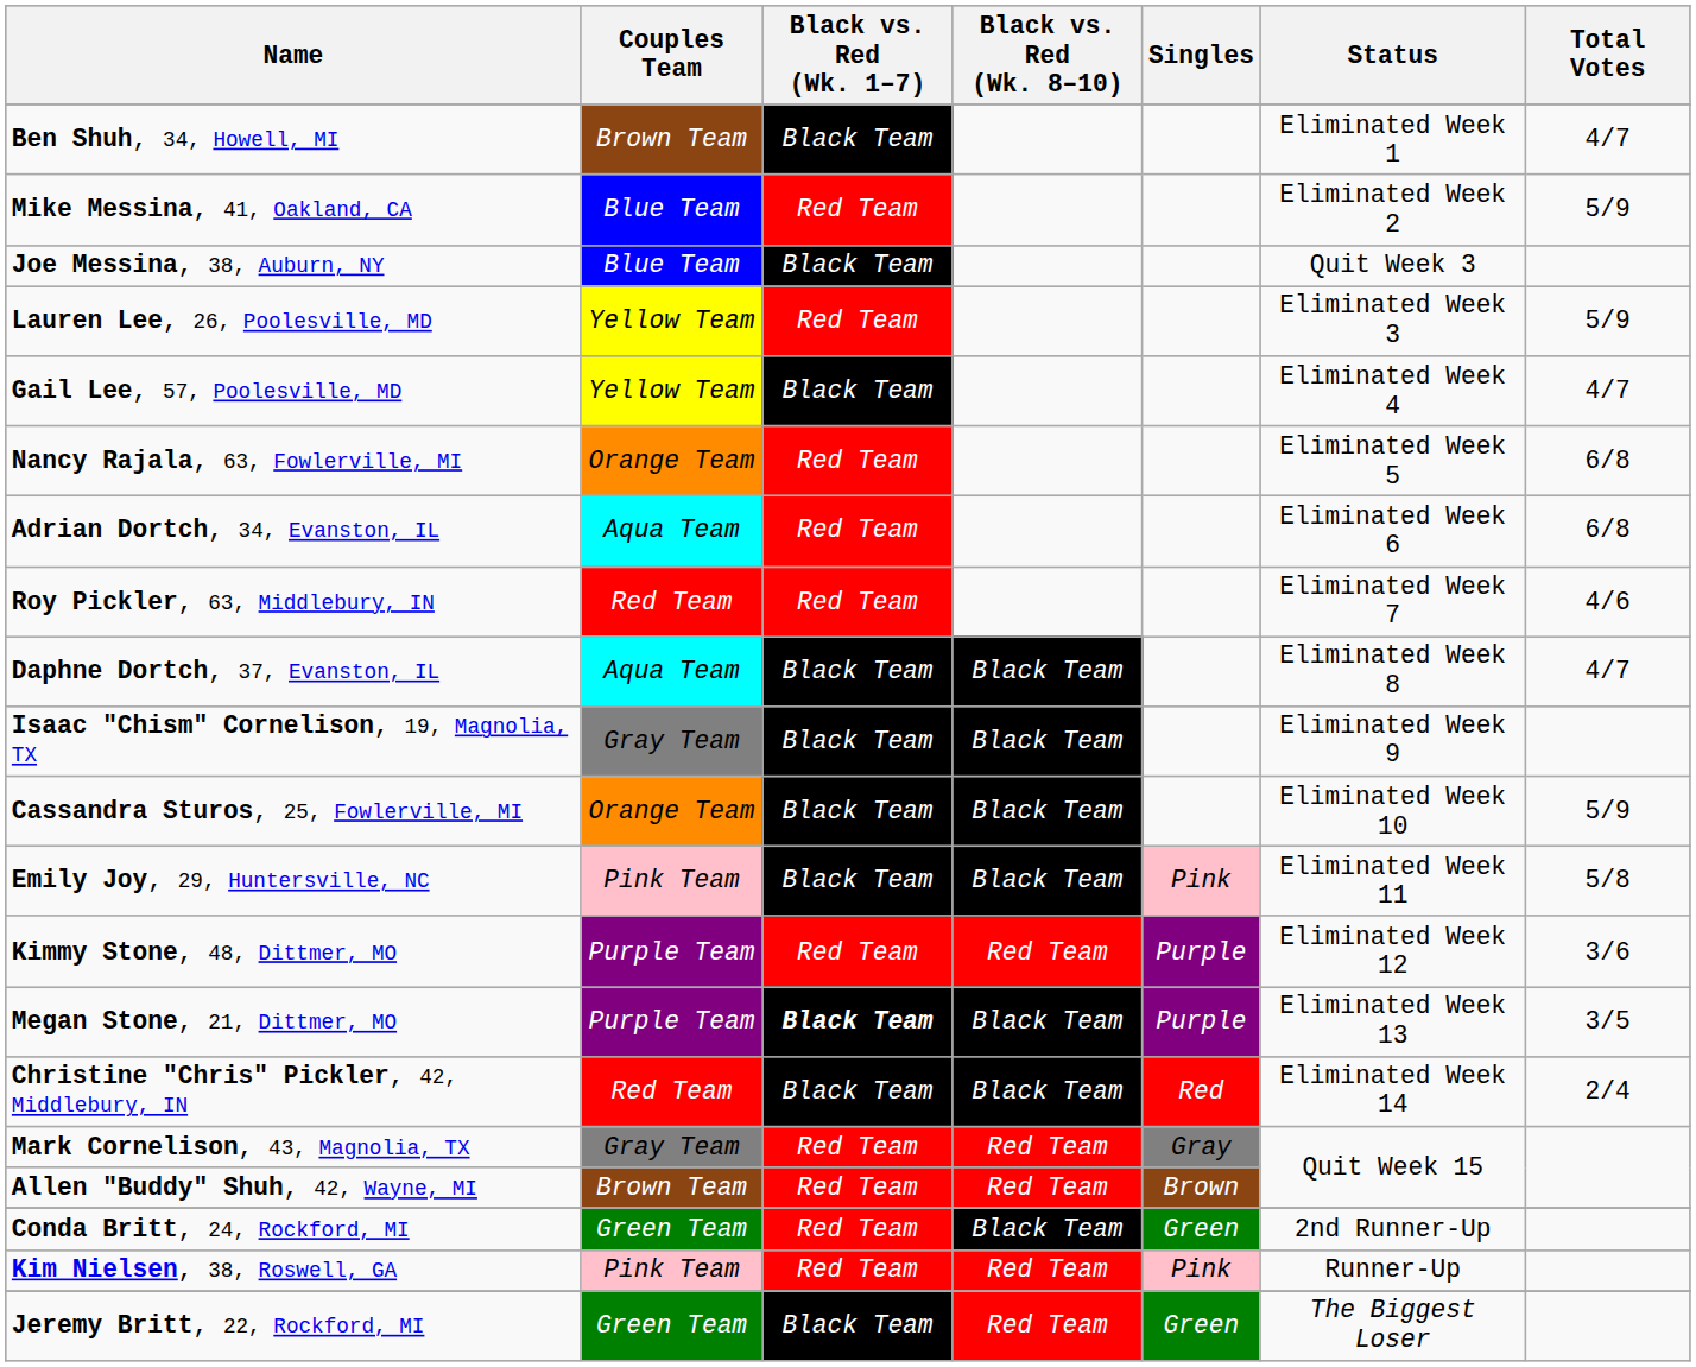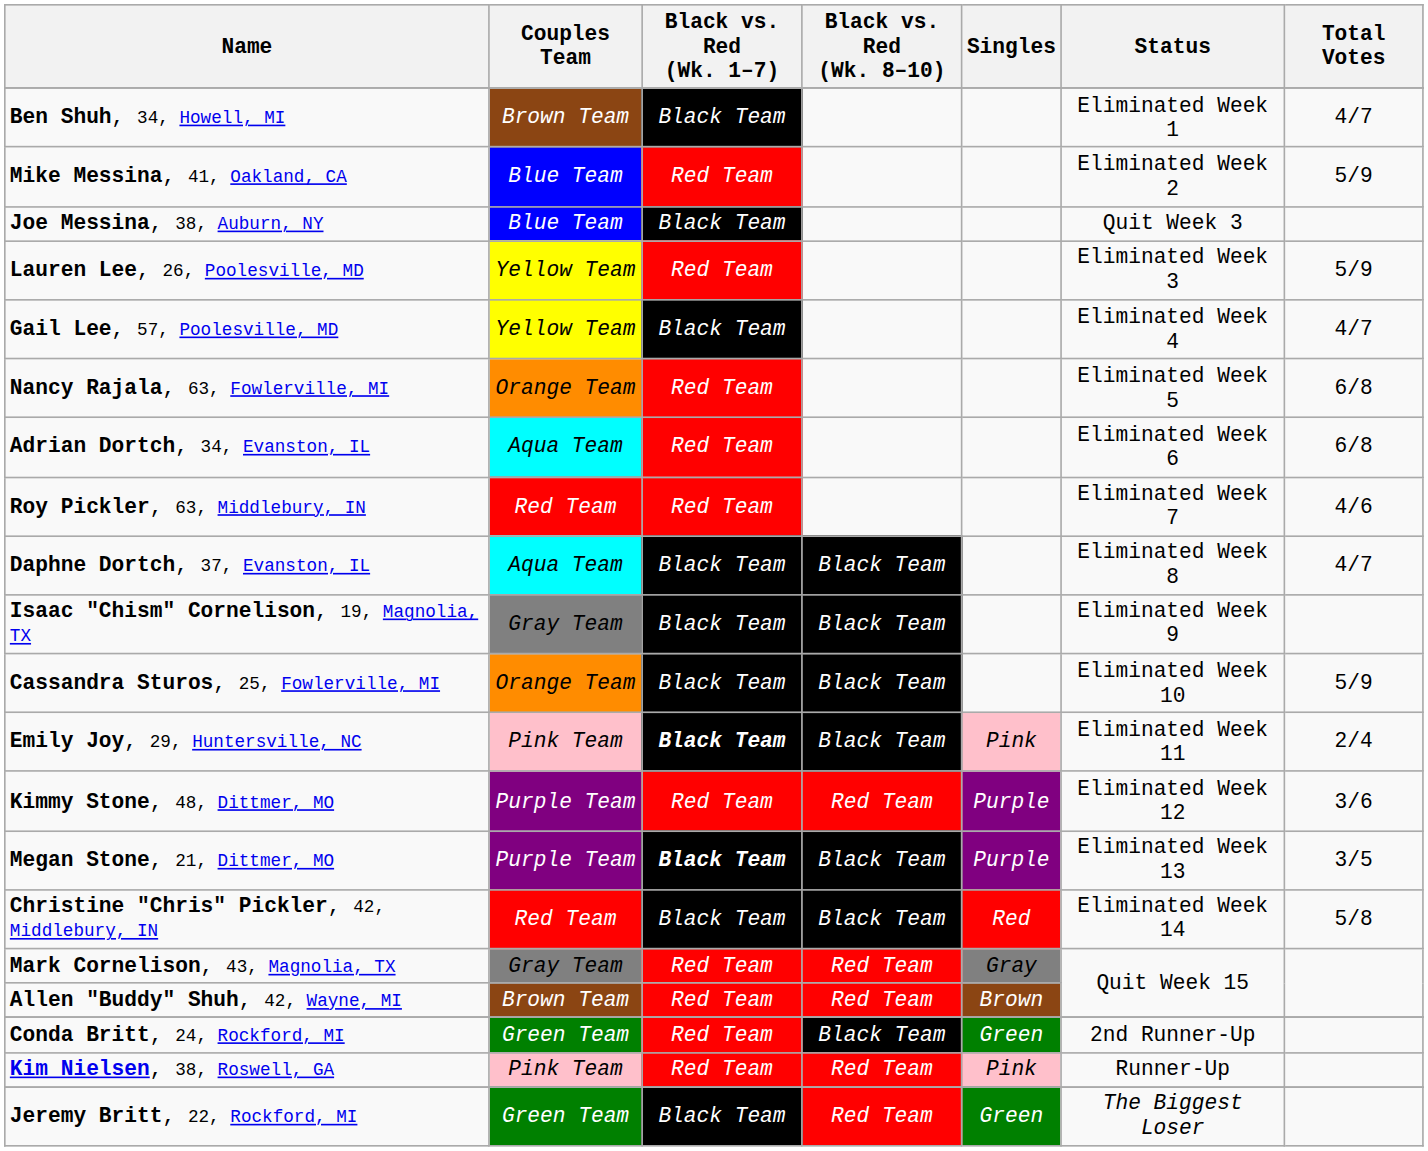Emily Joy, 29, Huntersville, NC | Black vs. Red (Wk. 1–7): normal -> bold
Emily Joy, 29, Huntersville, NC | Total Votes: 5/8 -> 2/4
Christine "Chris" Pickler, 42, Middlebury, IN | Total Votes: 2/4 -> 5/8
